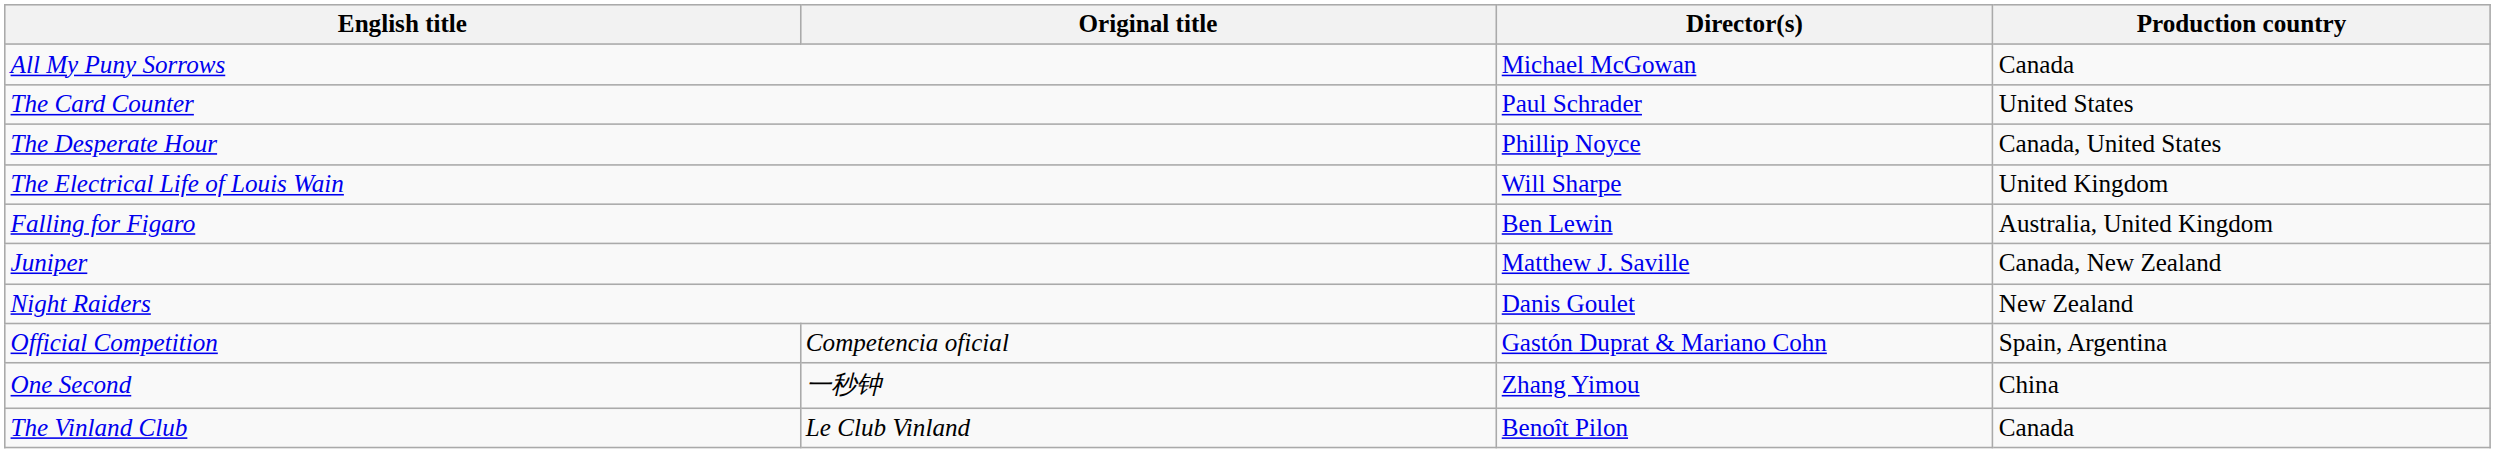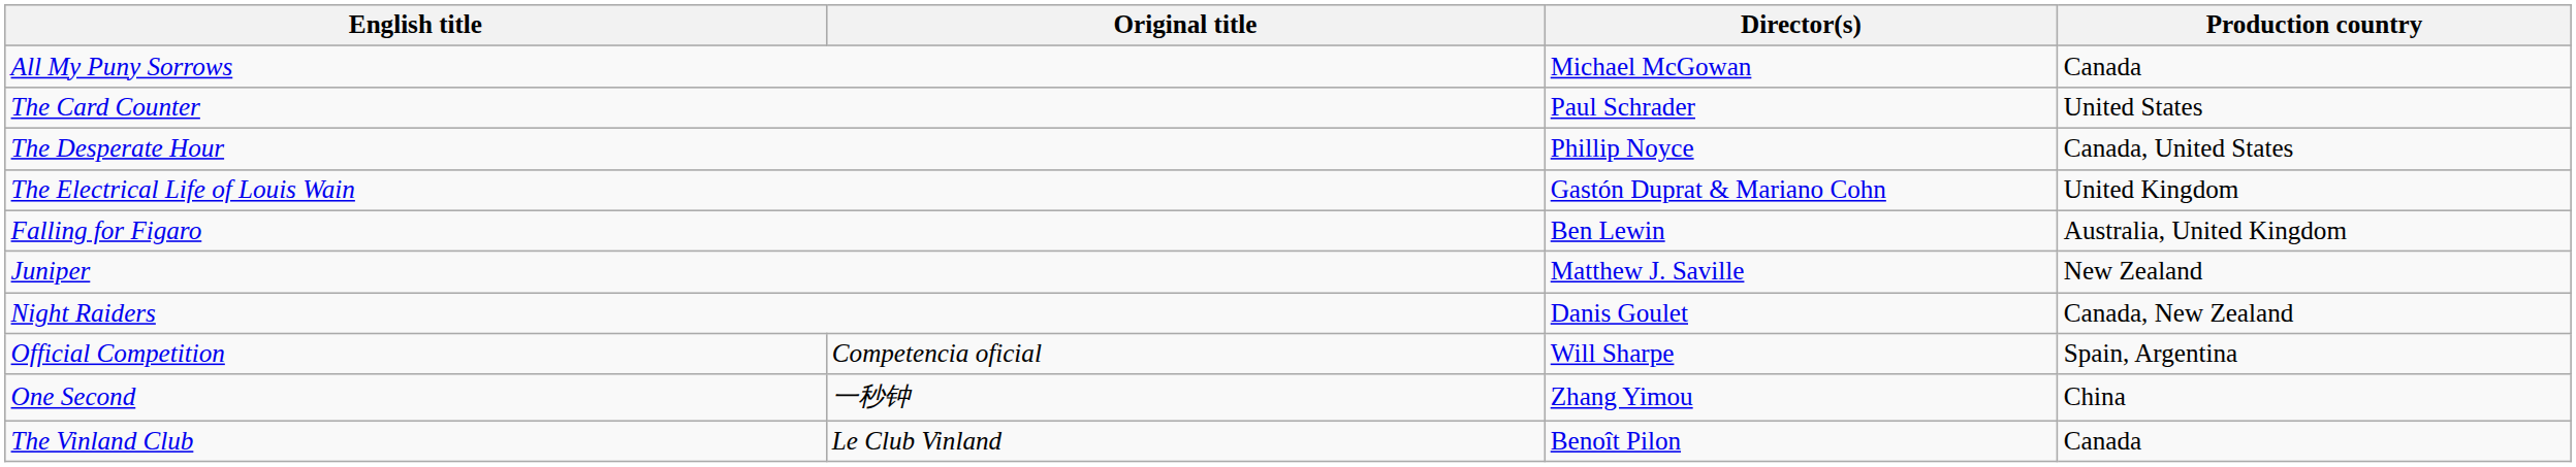The Electrical Life of Louis Wain | Director(s): Will Sharpe -> Gastón Duprat & Mariano Cohn
Juniper | Production country: Canada, New Zealand -> New Zealand
Night Raiders | Production country: New Zealand -> Canada, New Zealand
Official Competition | Director(s): Gastón Duprat & Mariano Cohn -> Will Sharpe
